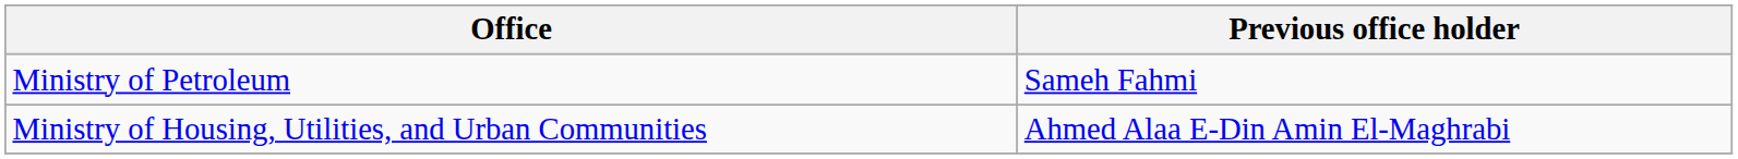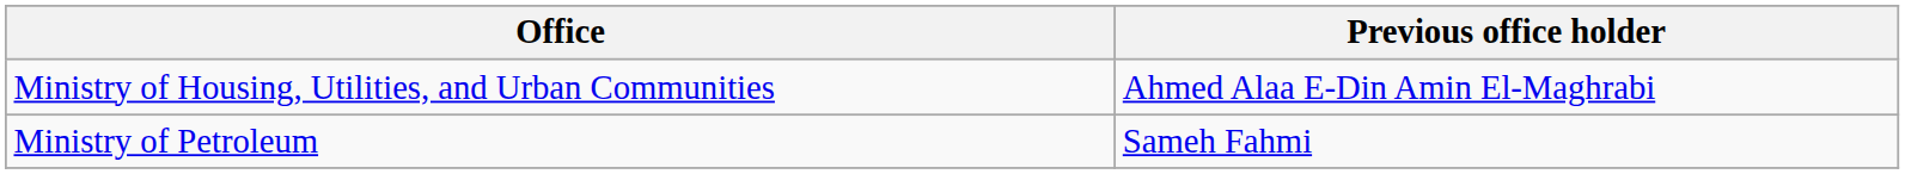rows swapped: Ministry of Petroleum <-> Ministry of Housing, Utilities, and Urban Communities
